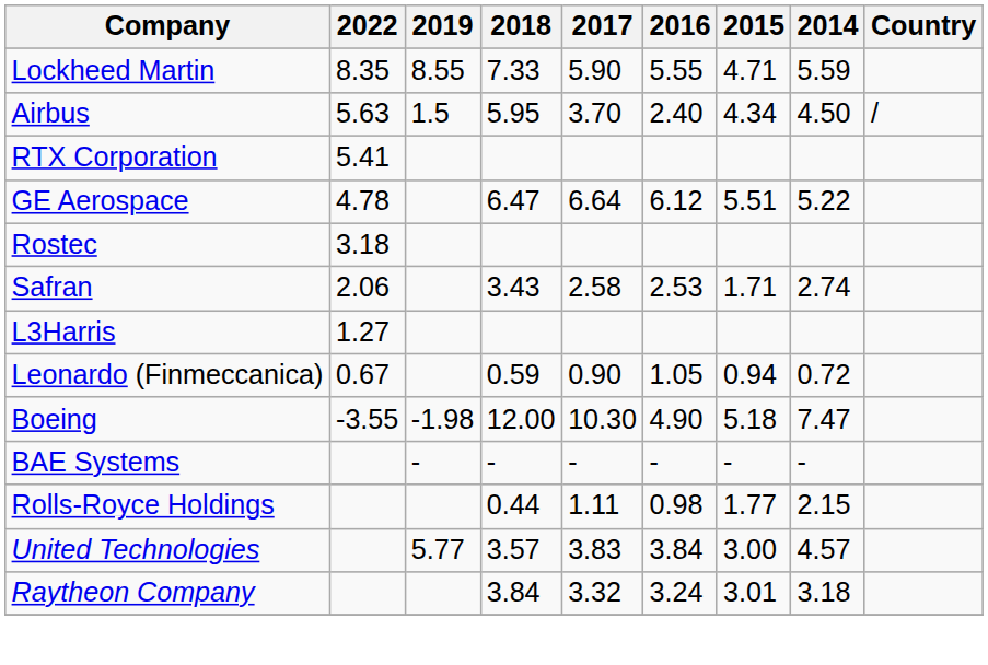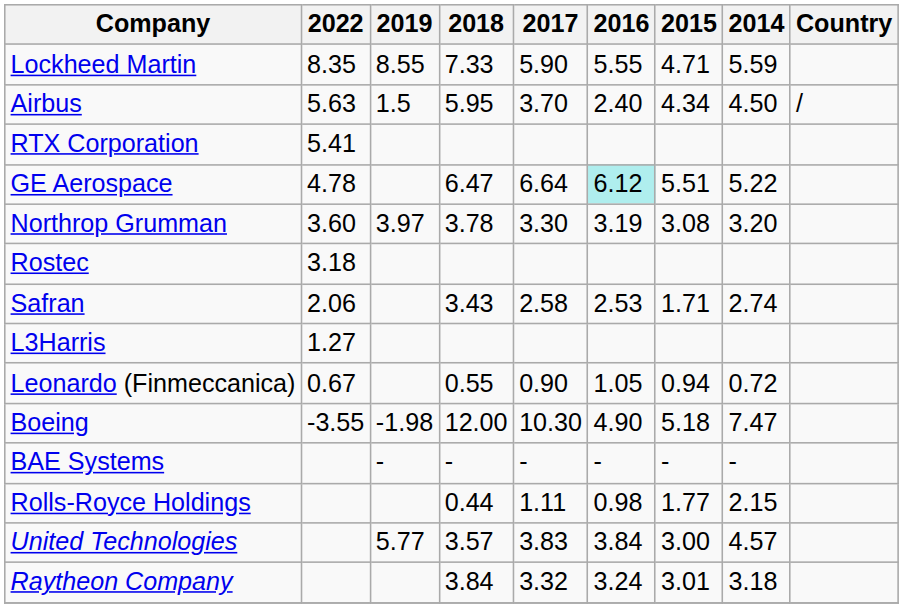GE Aerospace | 2016: no background -> paleturquoise background
+ row: Northrop Grumman | 3.60 | 3.97 | 3.78 | 3.30 | 3.19 | 3.08 | 3.20
Leonardo (Finmeccanica) | 2018: 0.59 -> 0.55
